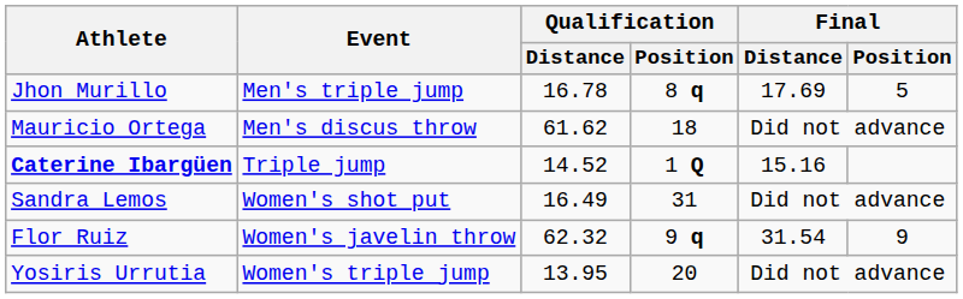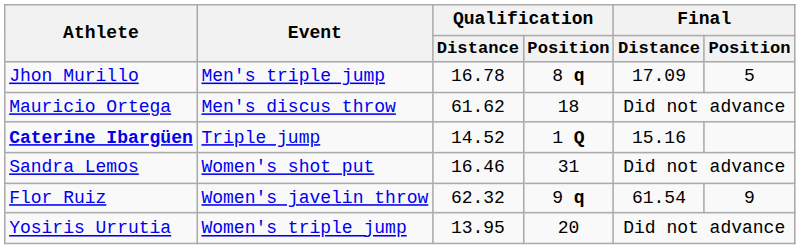Jhon Murillo | Final / Distance: 17.69 -> 17.09
Sandra Lemos | Qualification / Distance: 16.49 -> 16.46
Flor Ruiz | Final / Distance: 31.54 -> 61.54
